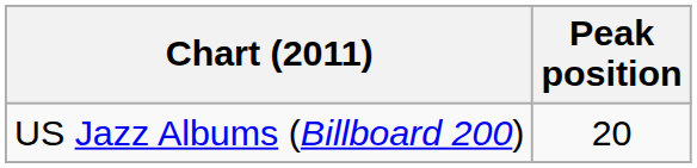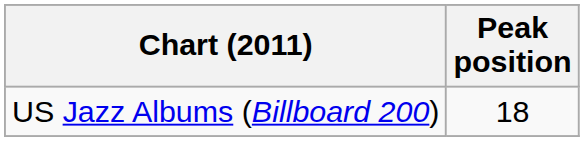US Jazz Albums (Billboard 200) | Peak position: 20 -> 18
